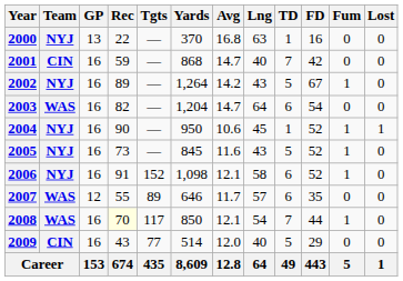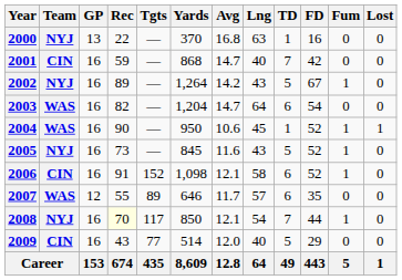2004 | Team: NYJ -> WAS
2006 | Team: NYJ -> CIN
2008 | Team: WAS -> NYJ
